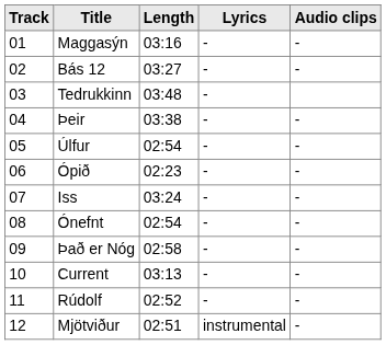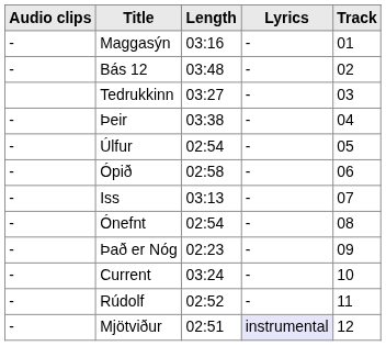columns swapped: Track <-> Audio clips
Bás 12 | Length: 03:27 -> 03:48
Tedrukkinn | Length: 03:48 -> 03:27
Ópið | Length: 02:23 -> 02:58
Iss | Length: 03:24 -> 03:13
Það er Nóg | Length: 02:58 -> 02:23
Current | Length: 03:13 -> 03:24
Mjötviður | Lyrics: no background -> lavender background
